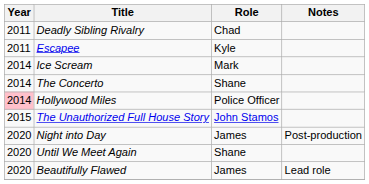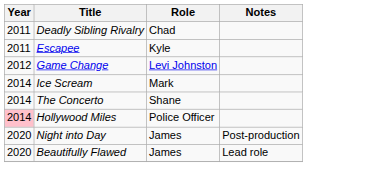+ row: 2012 | Game Change | Levi Johnston
- row: 2015 | The Unauthorized Full House Story | John Stamos
- row: 2020 | Until We Meet Again | Shane
